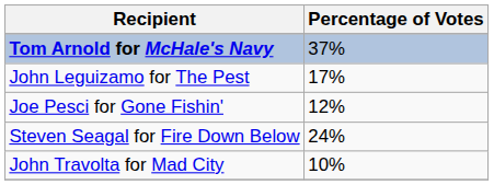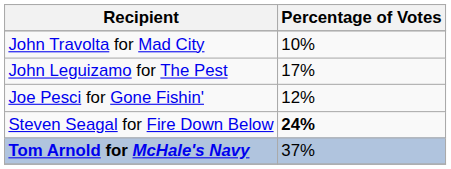rows swapped: Tom Arnold for McHale's Navy <-> John Travolta for Mad City
Steven Seagal for Fire Down Below | Percentage of Votes: normal -> bold
